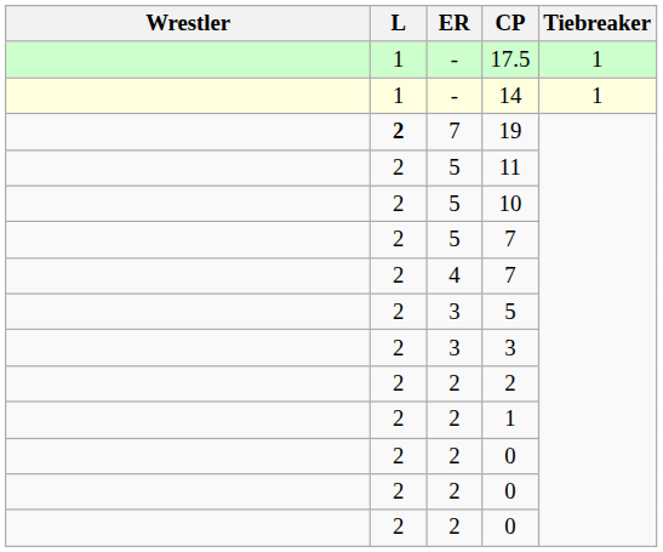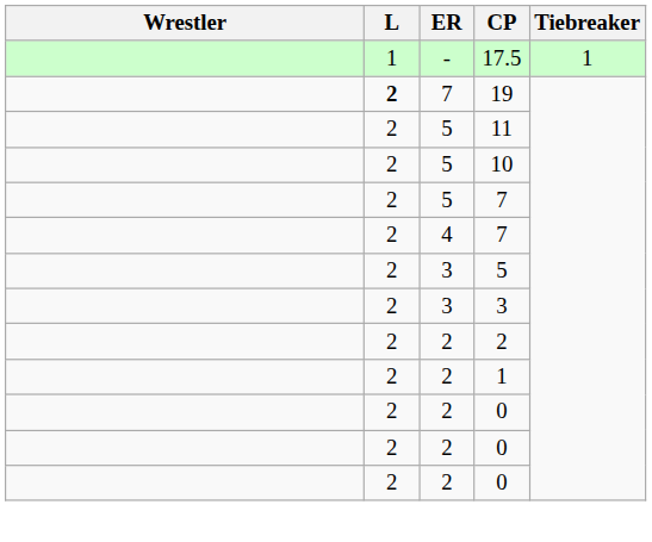- row: 1 | - | 14 | 1
